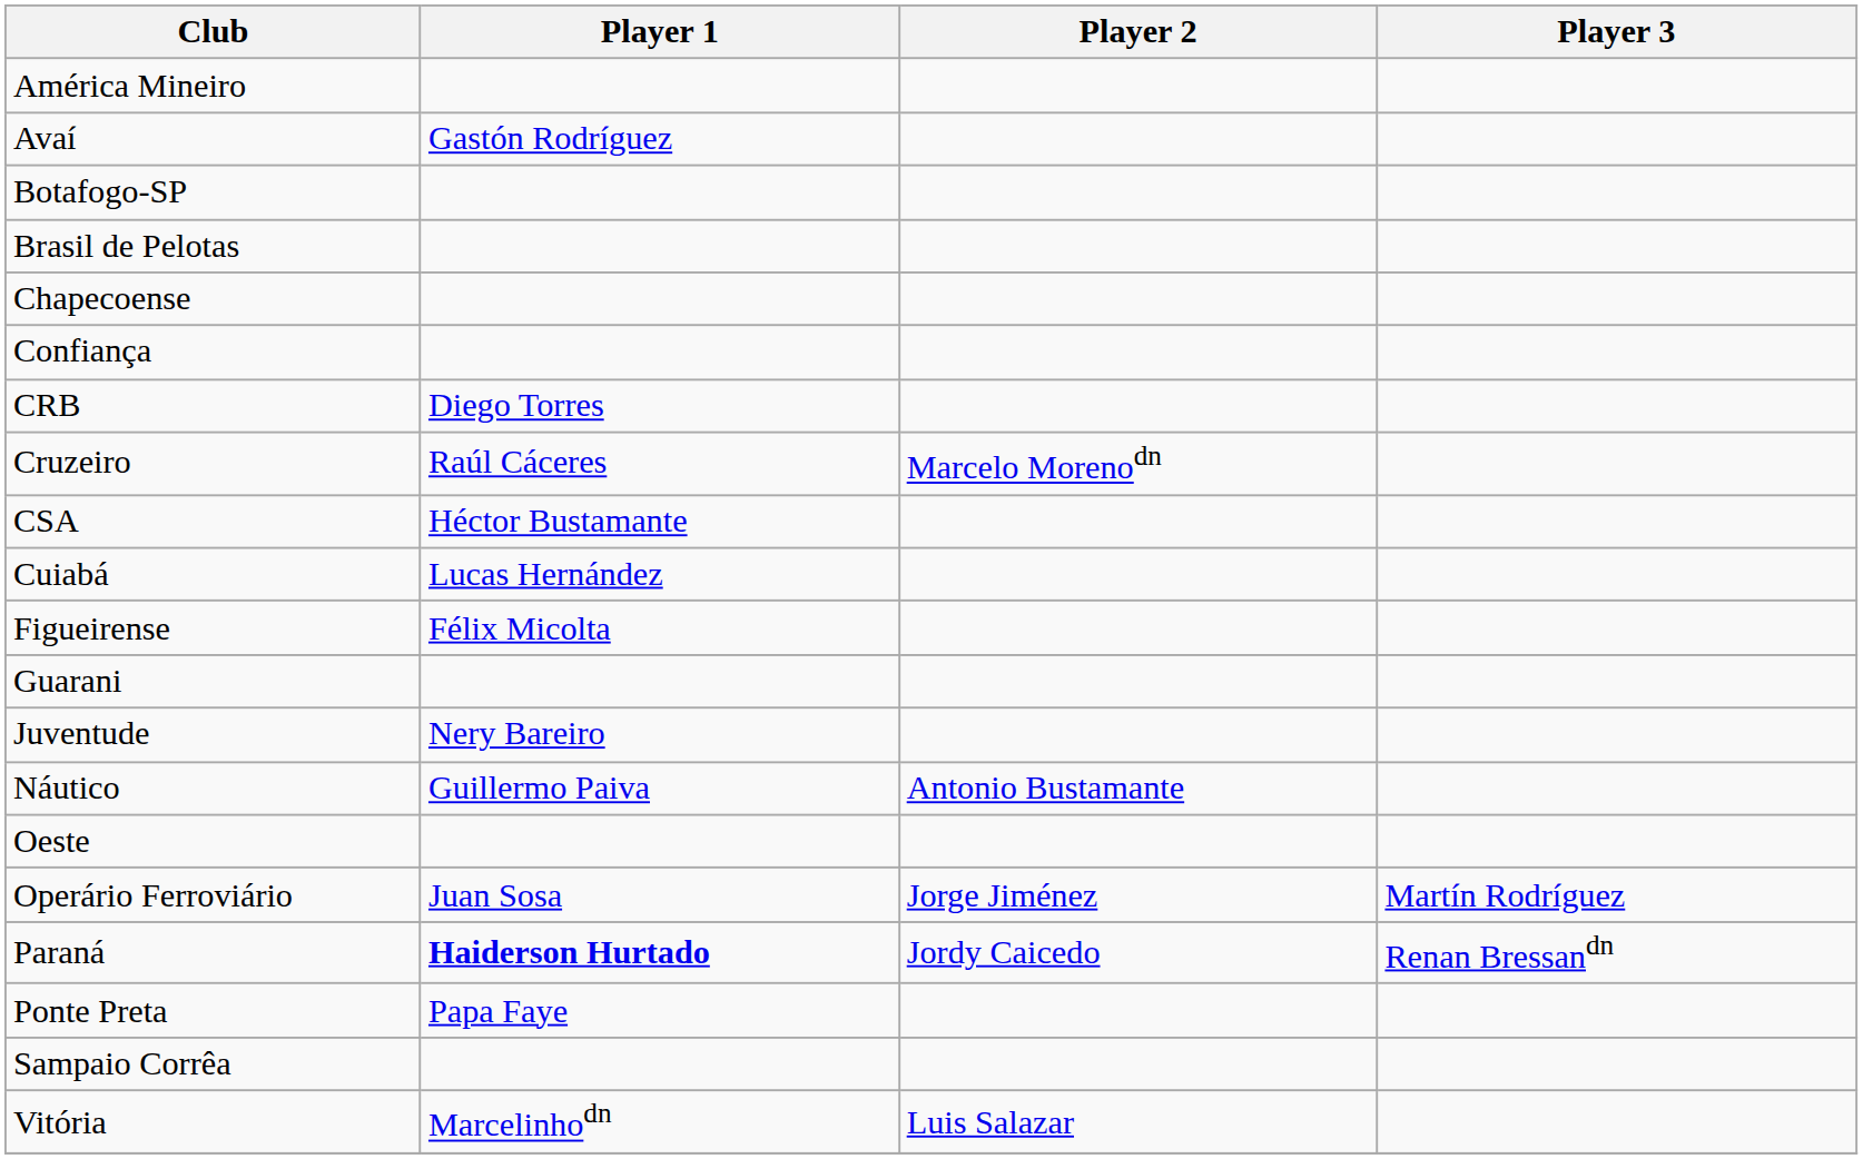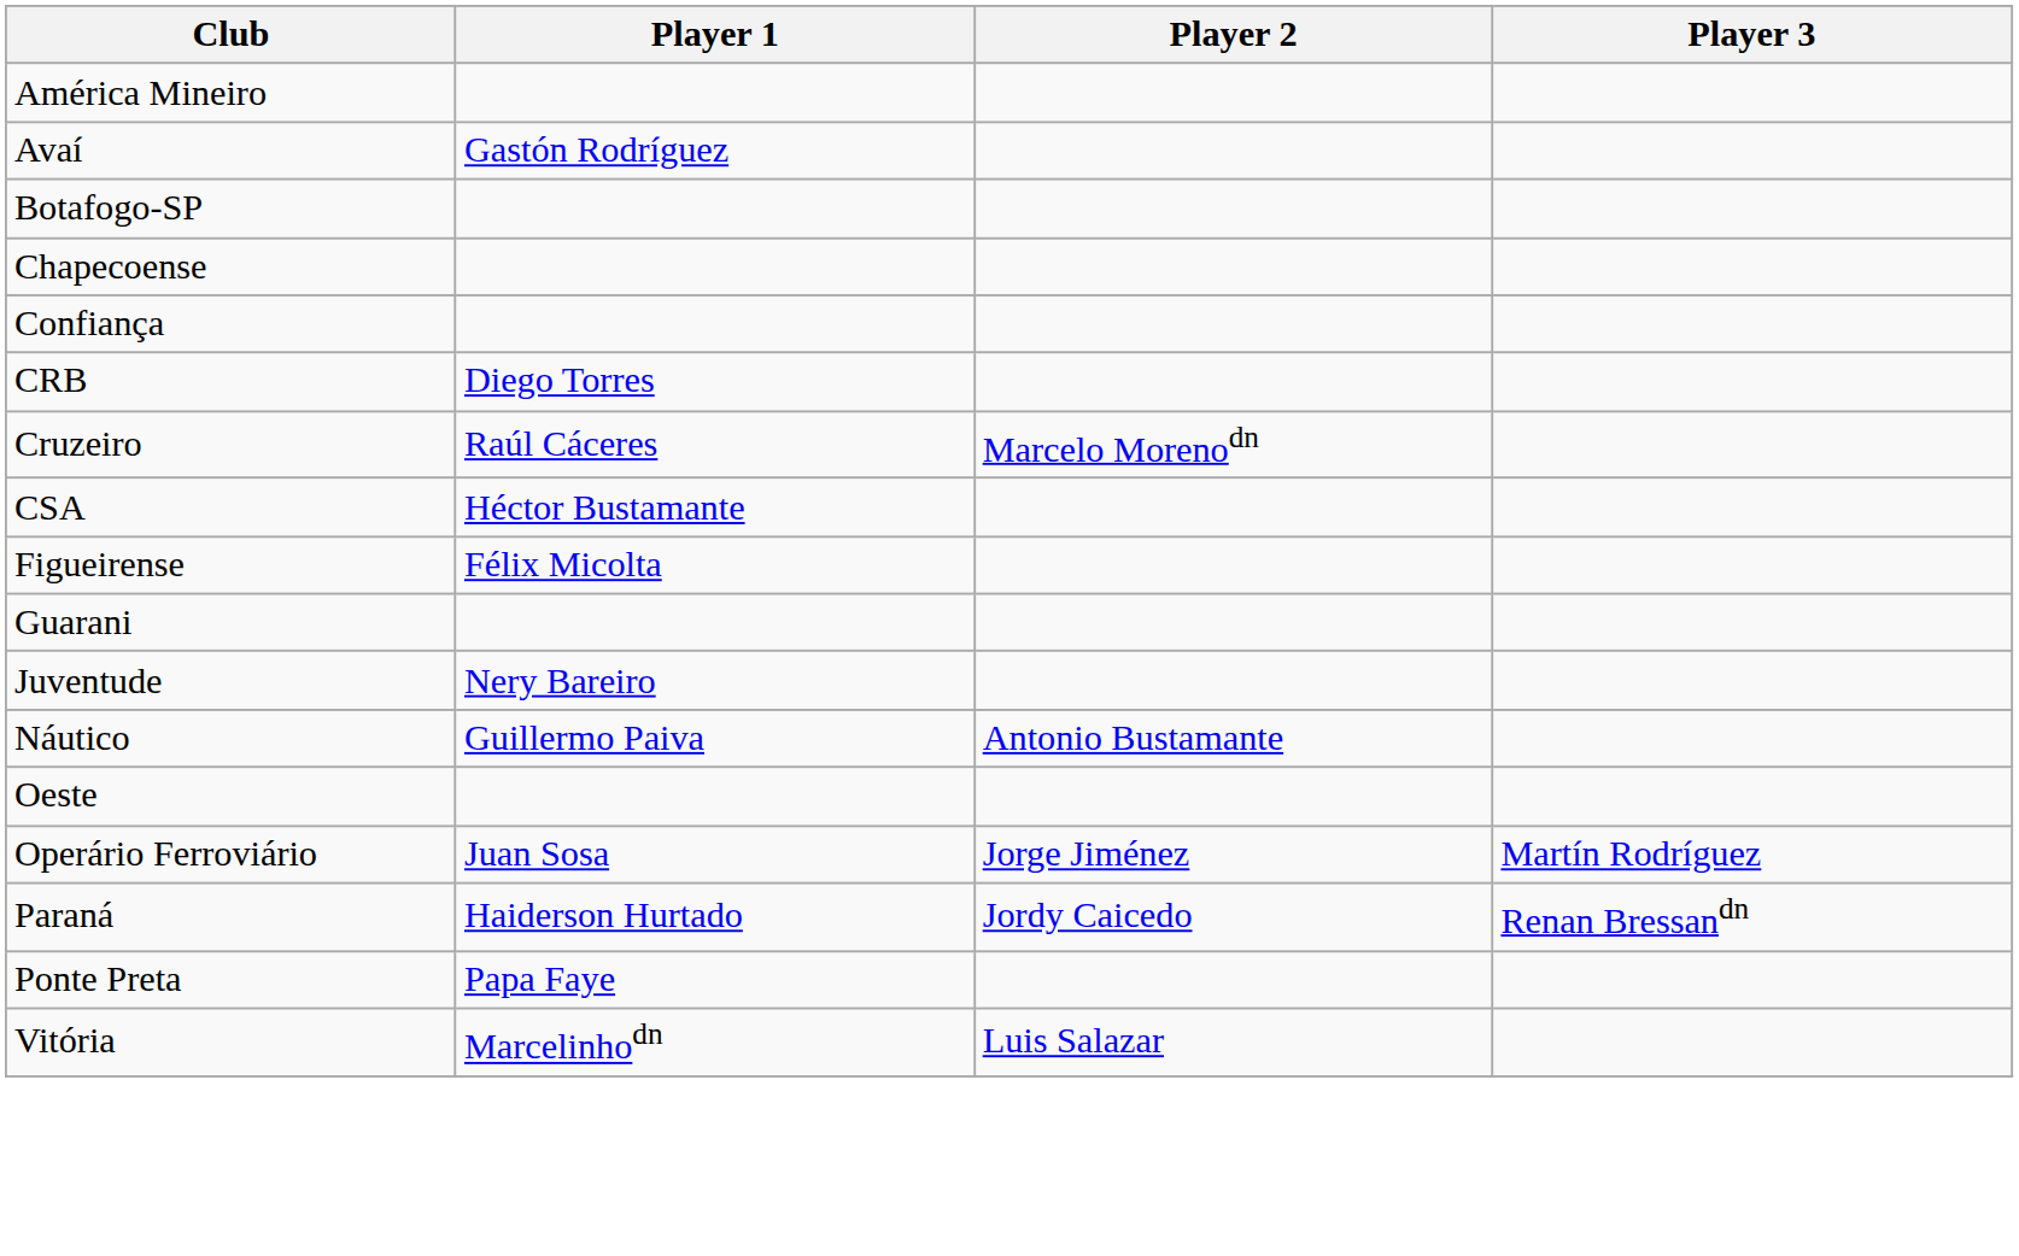- row: Brasil de Pelotas
- row: Cuiabá | Lucas Hernández
Paraná | Player 1: bold -> normal
- row: Sampaio Corrêa
